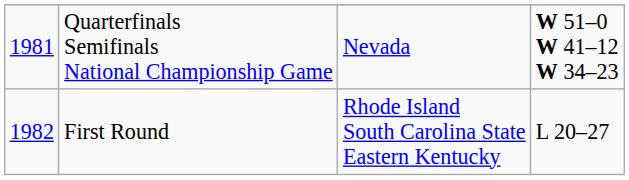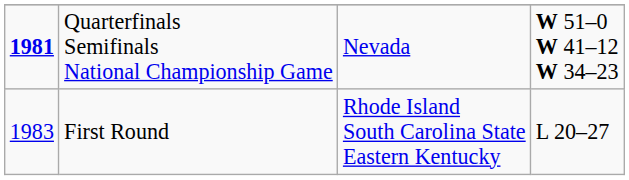Quarterfinals Semifinals National Championship Game | column 1: normal -> bold
First Round | column 1: 1982 -> 1983
